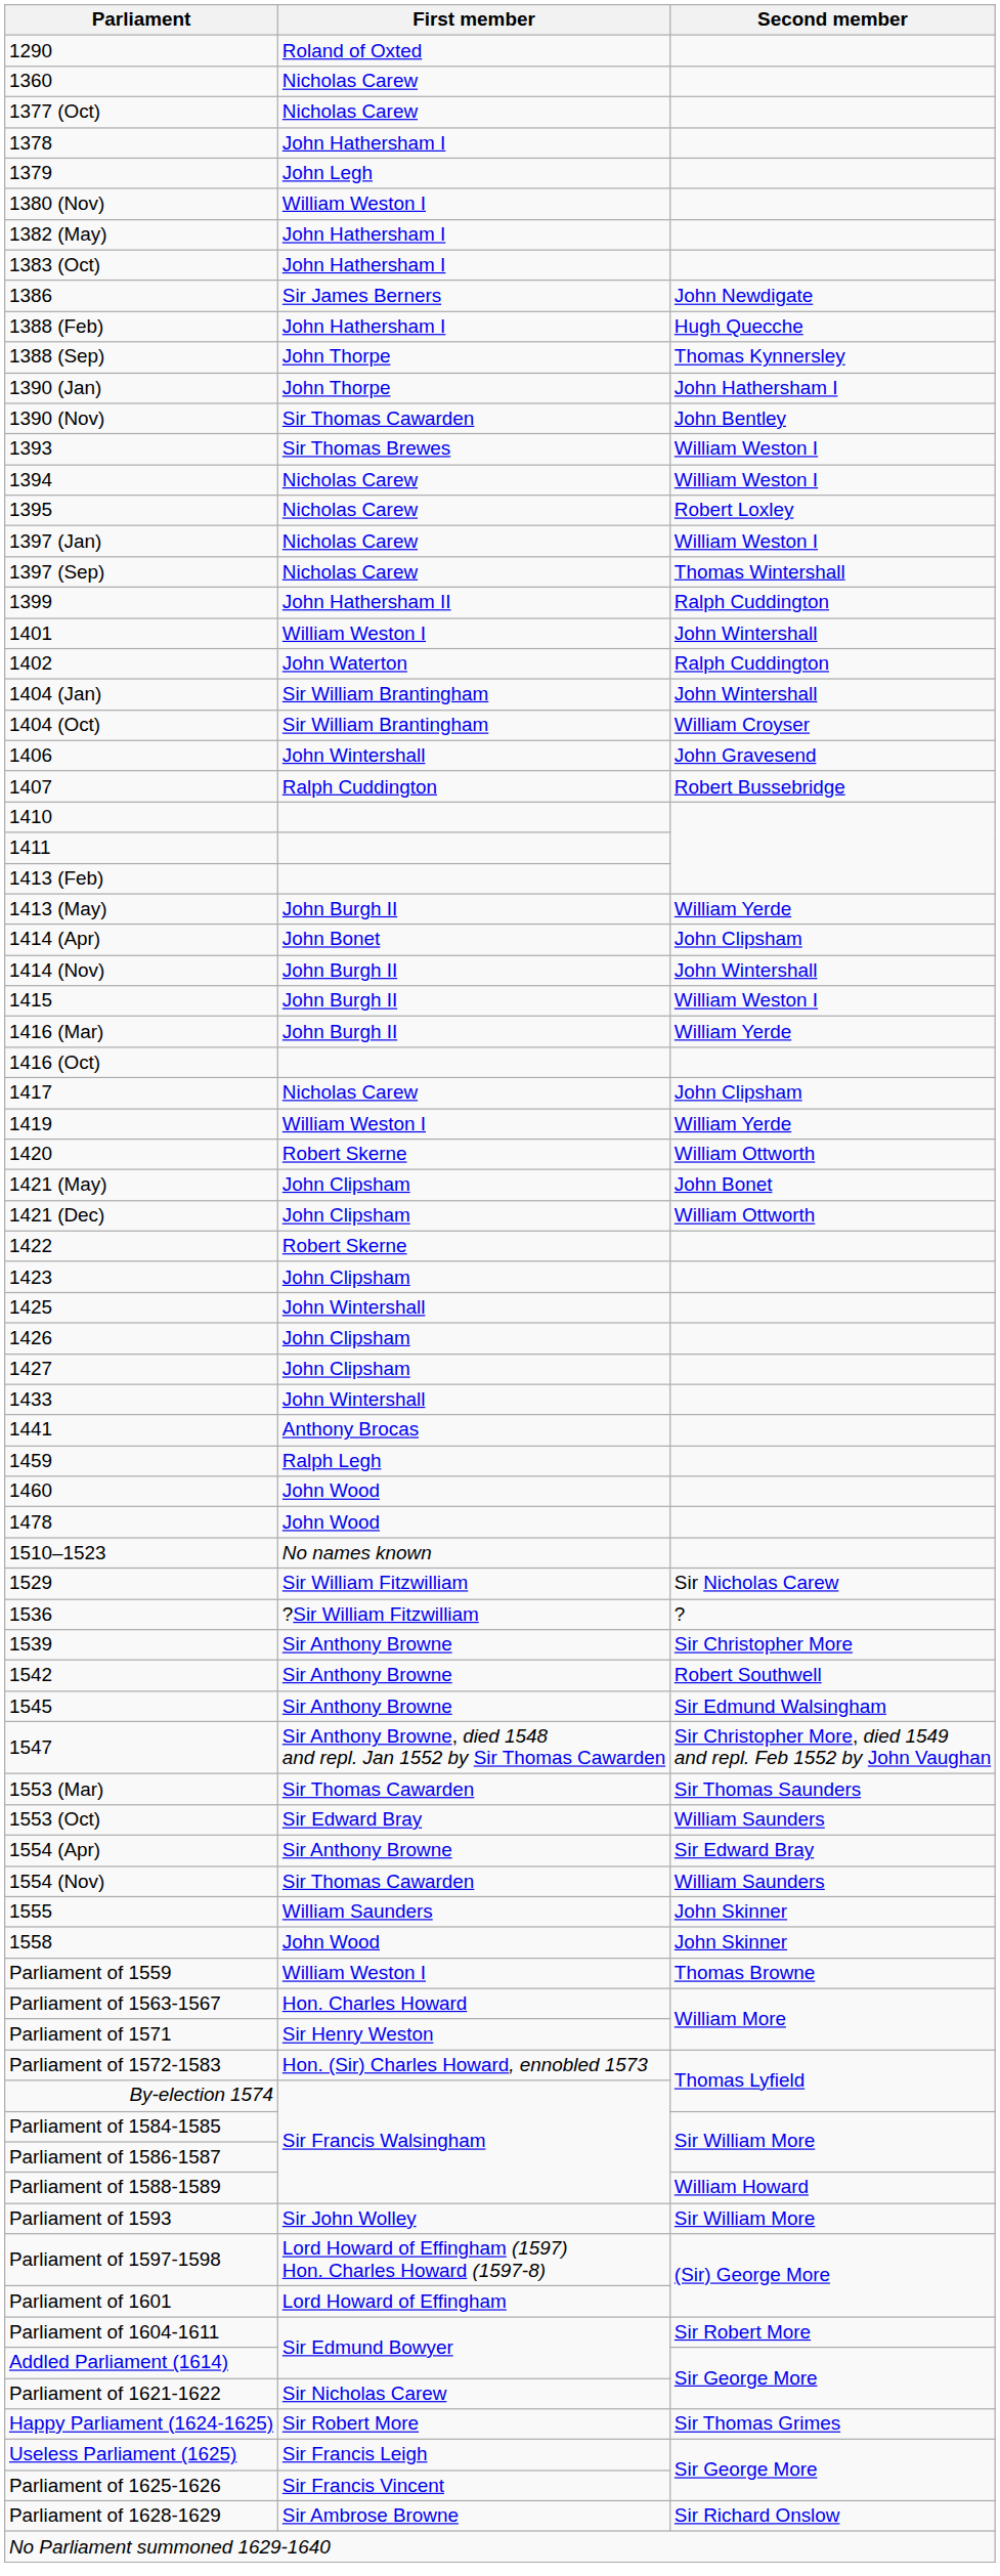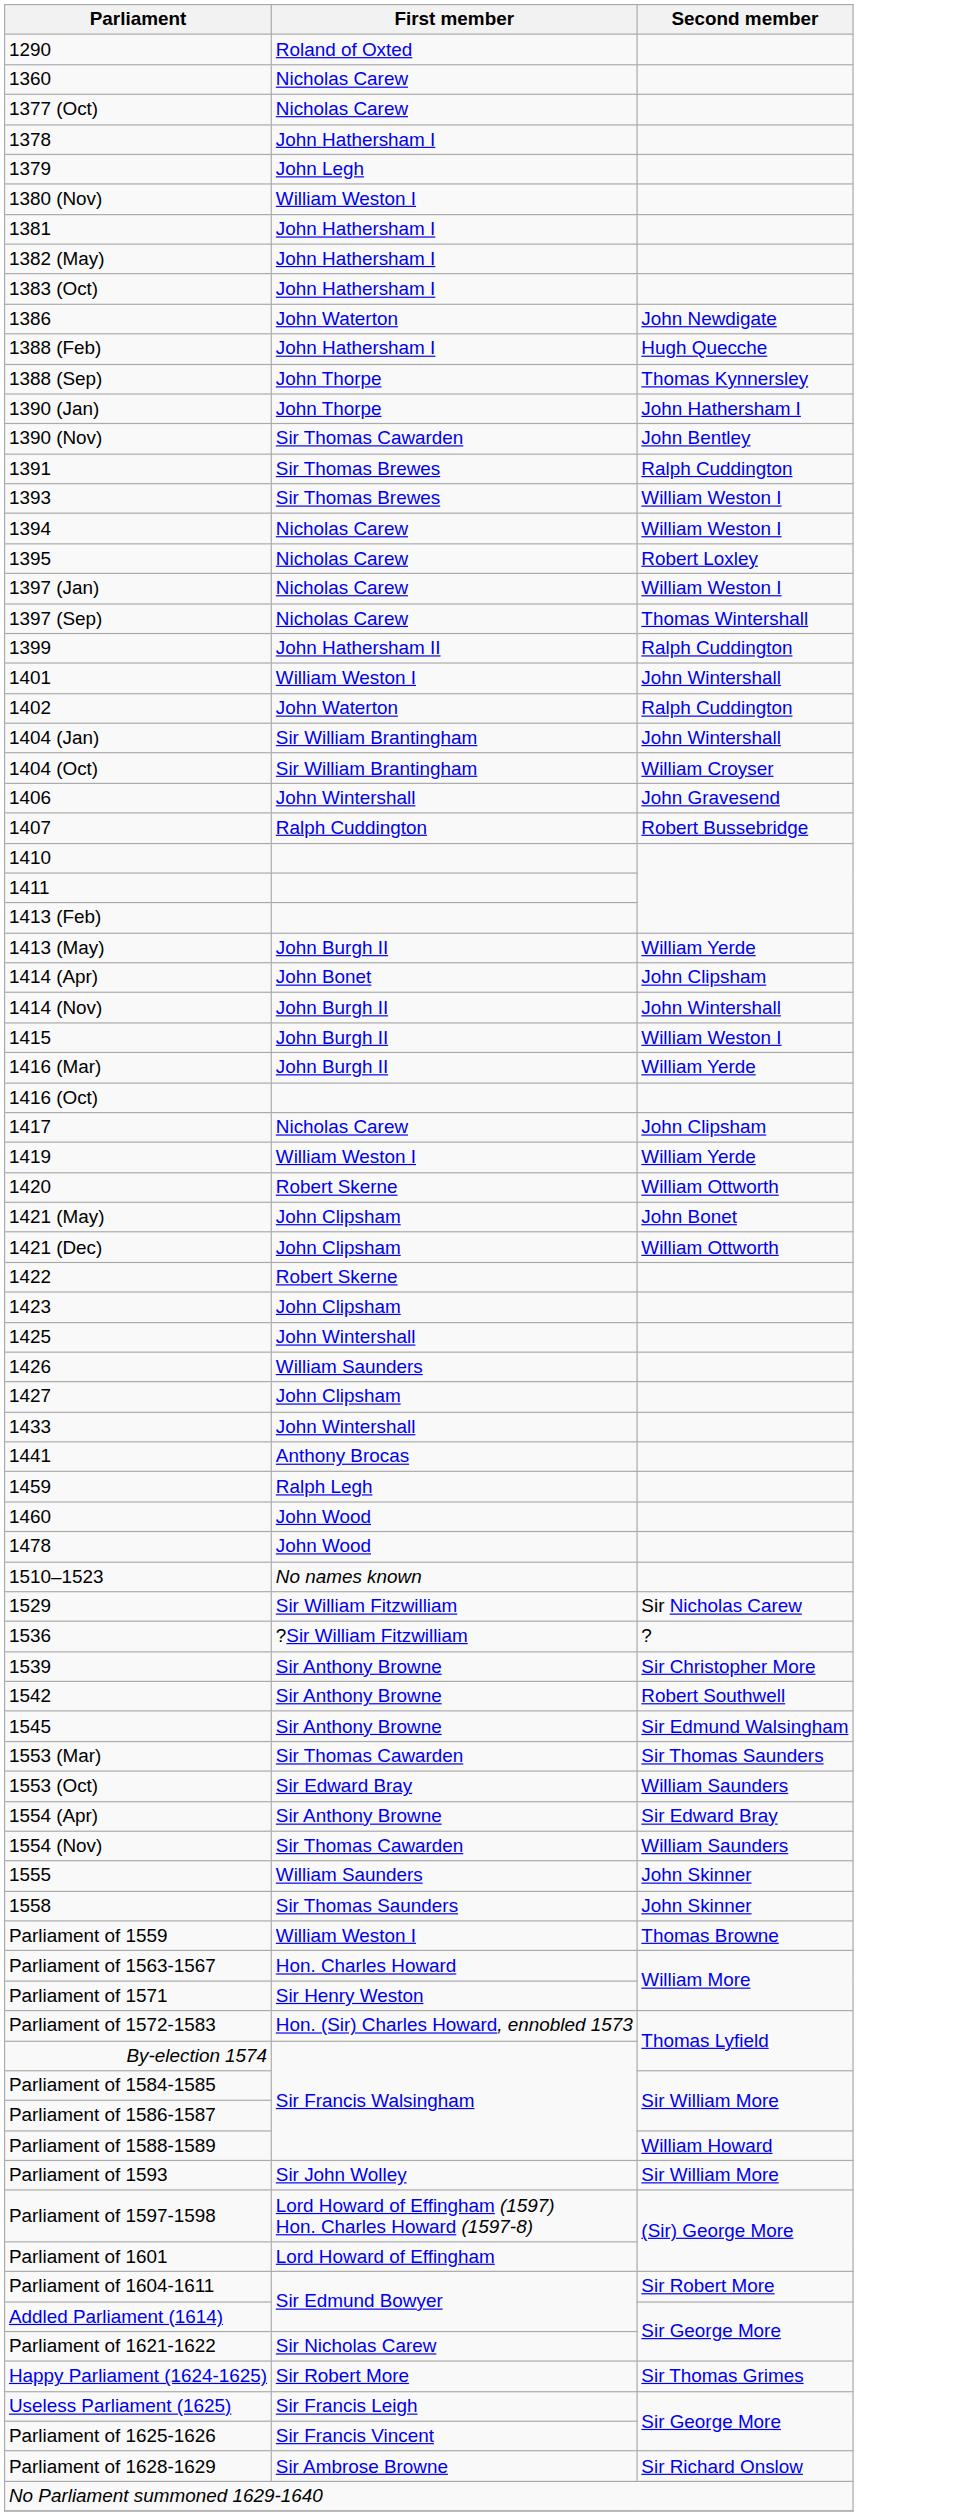+ row: 1381 | John Hathersham I
1386 | First member: Sir James Berners -> John Waterton
+ row: 1391 | Sir Thomas Brewes | Ralph Cuddington
1426 | First member: John Clipsham -> William Saunders
- row: 1547 | Sir Anthony Browne, died 1548 and repl. Jan 1552 by Sir Thomas Cawarden | Sir Christopher More, died 1549 and repl. Feb 1552 by John Vaughan
1558 | First member: John Wood -> Sir Thomas Saunders
